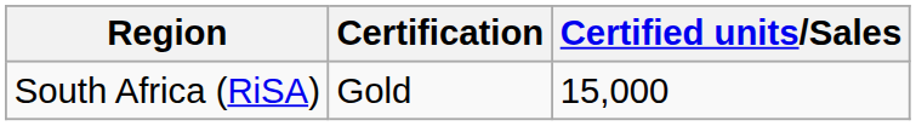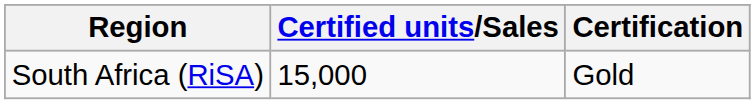columns swapped: Certification <-> Certified units/Sales
